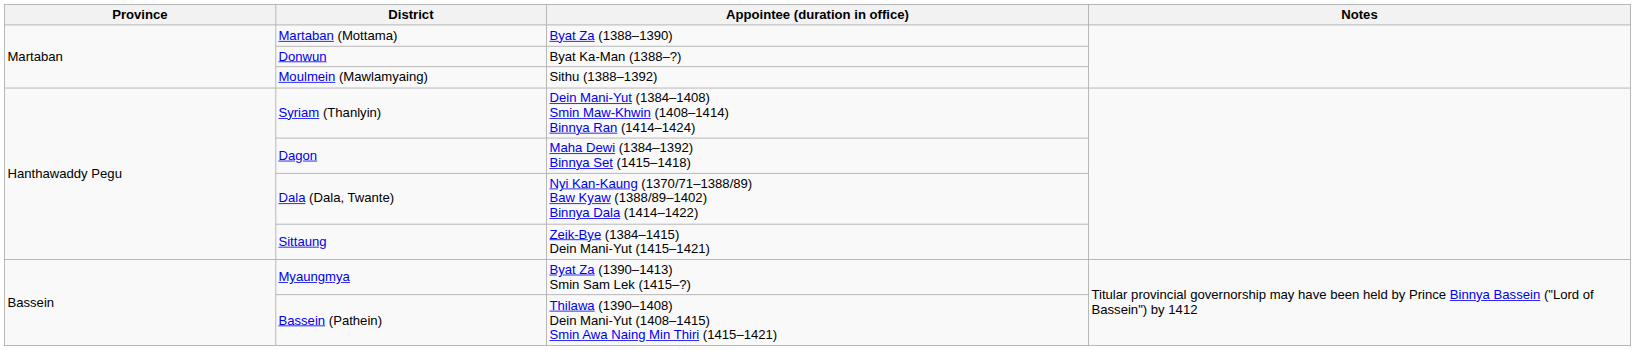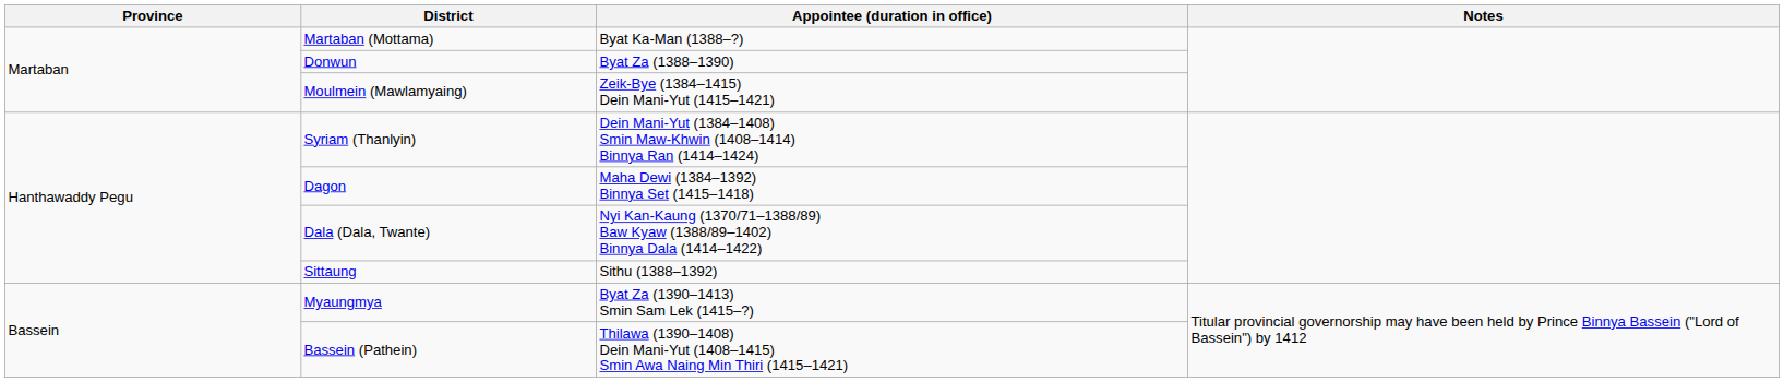Martaban (Mottama) | Appointee (duration in office): Byat Za (1388–1390) -> Byat Ka-Man (1388–?)
Donwun | Appointee (duration in office): Byat Ka-Man (1388–?) -> Byat Za (1388–1390)
Moulmein (Mawlamyaing) | Appointee (duration in office): Sithu (1388–1392) -> Zeik-Bye (1384–1415) Dein Mani-Yut (1415–1421)
Sittaung | Appointee (duration in office): Zeik-Bye (1384–1415) Dein Mani-Yut (1415–1421) -> Sithu (1388–1392)
